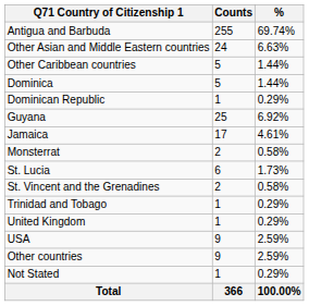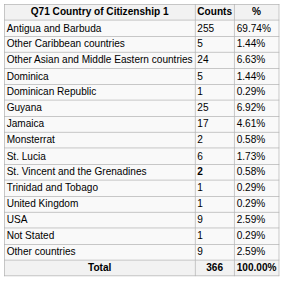rows swapped: Other Caribbean countries <-> Other Asian and Middle Eastern countries
St. Vincent and the Grenadines | Counts: normal -> bold
rows swapped: Other countries <-> Not Stated
